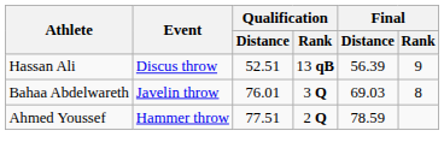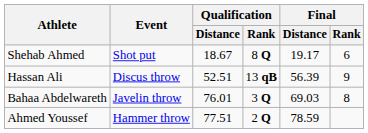+ row: Shehab Ahmed | Shot put | 18.67 | 8 Q | 19.17 | 6
